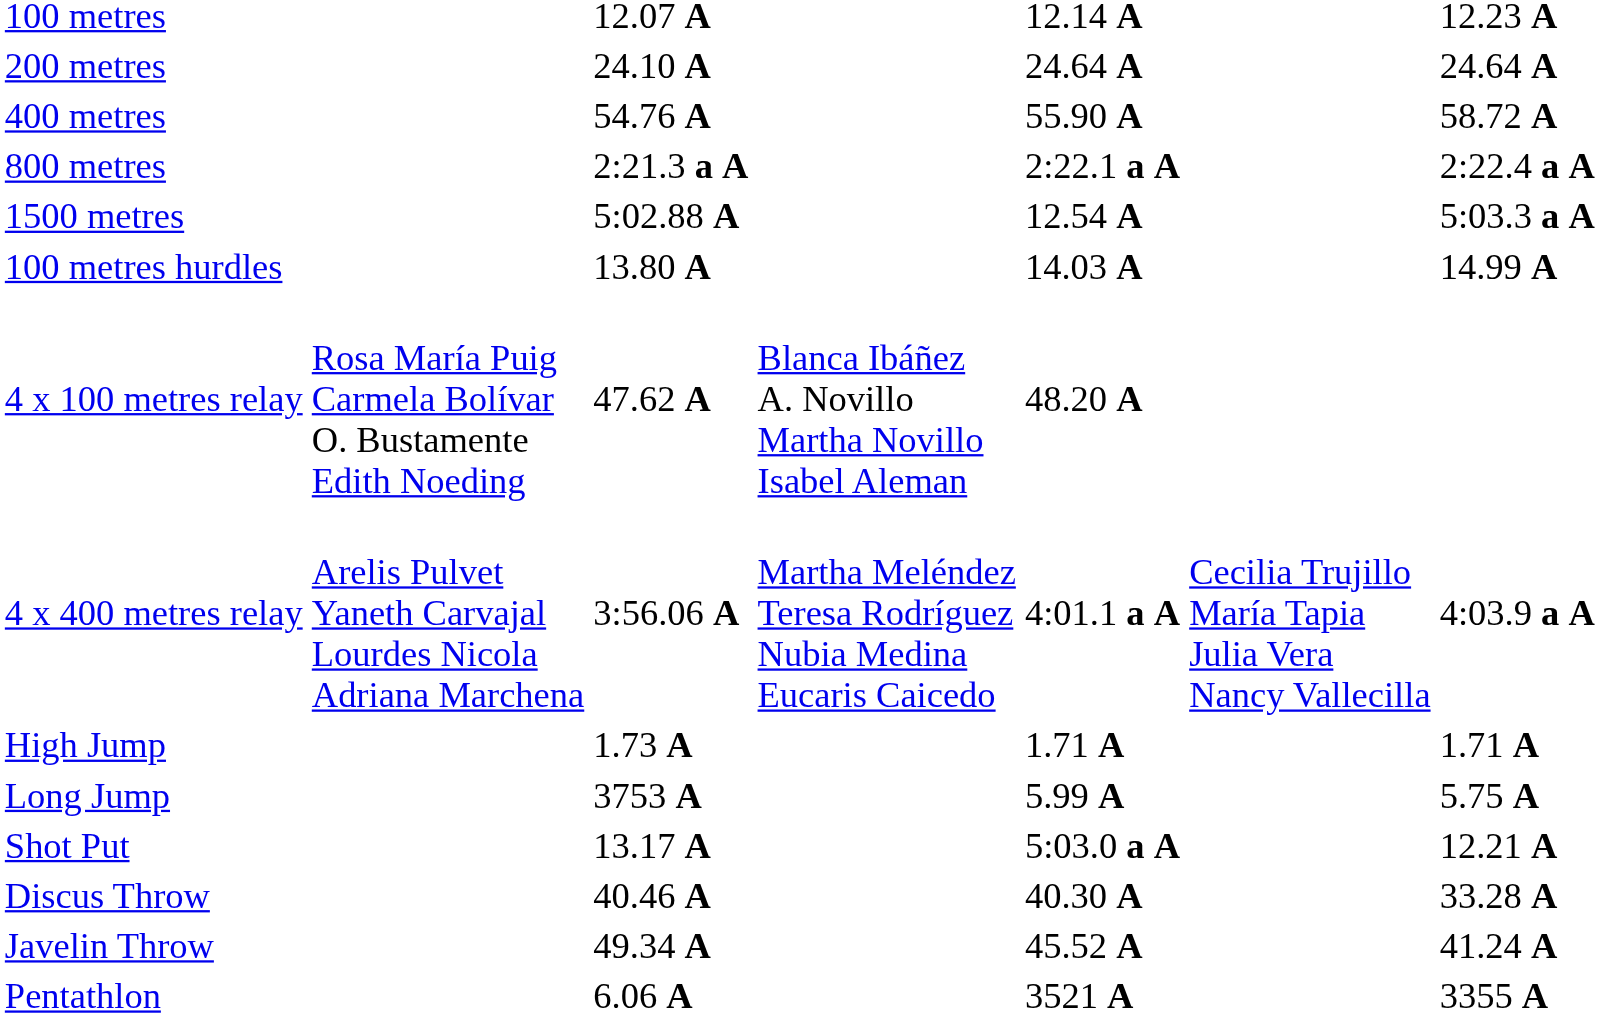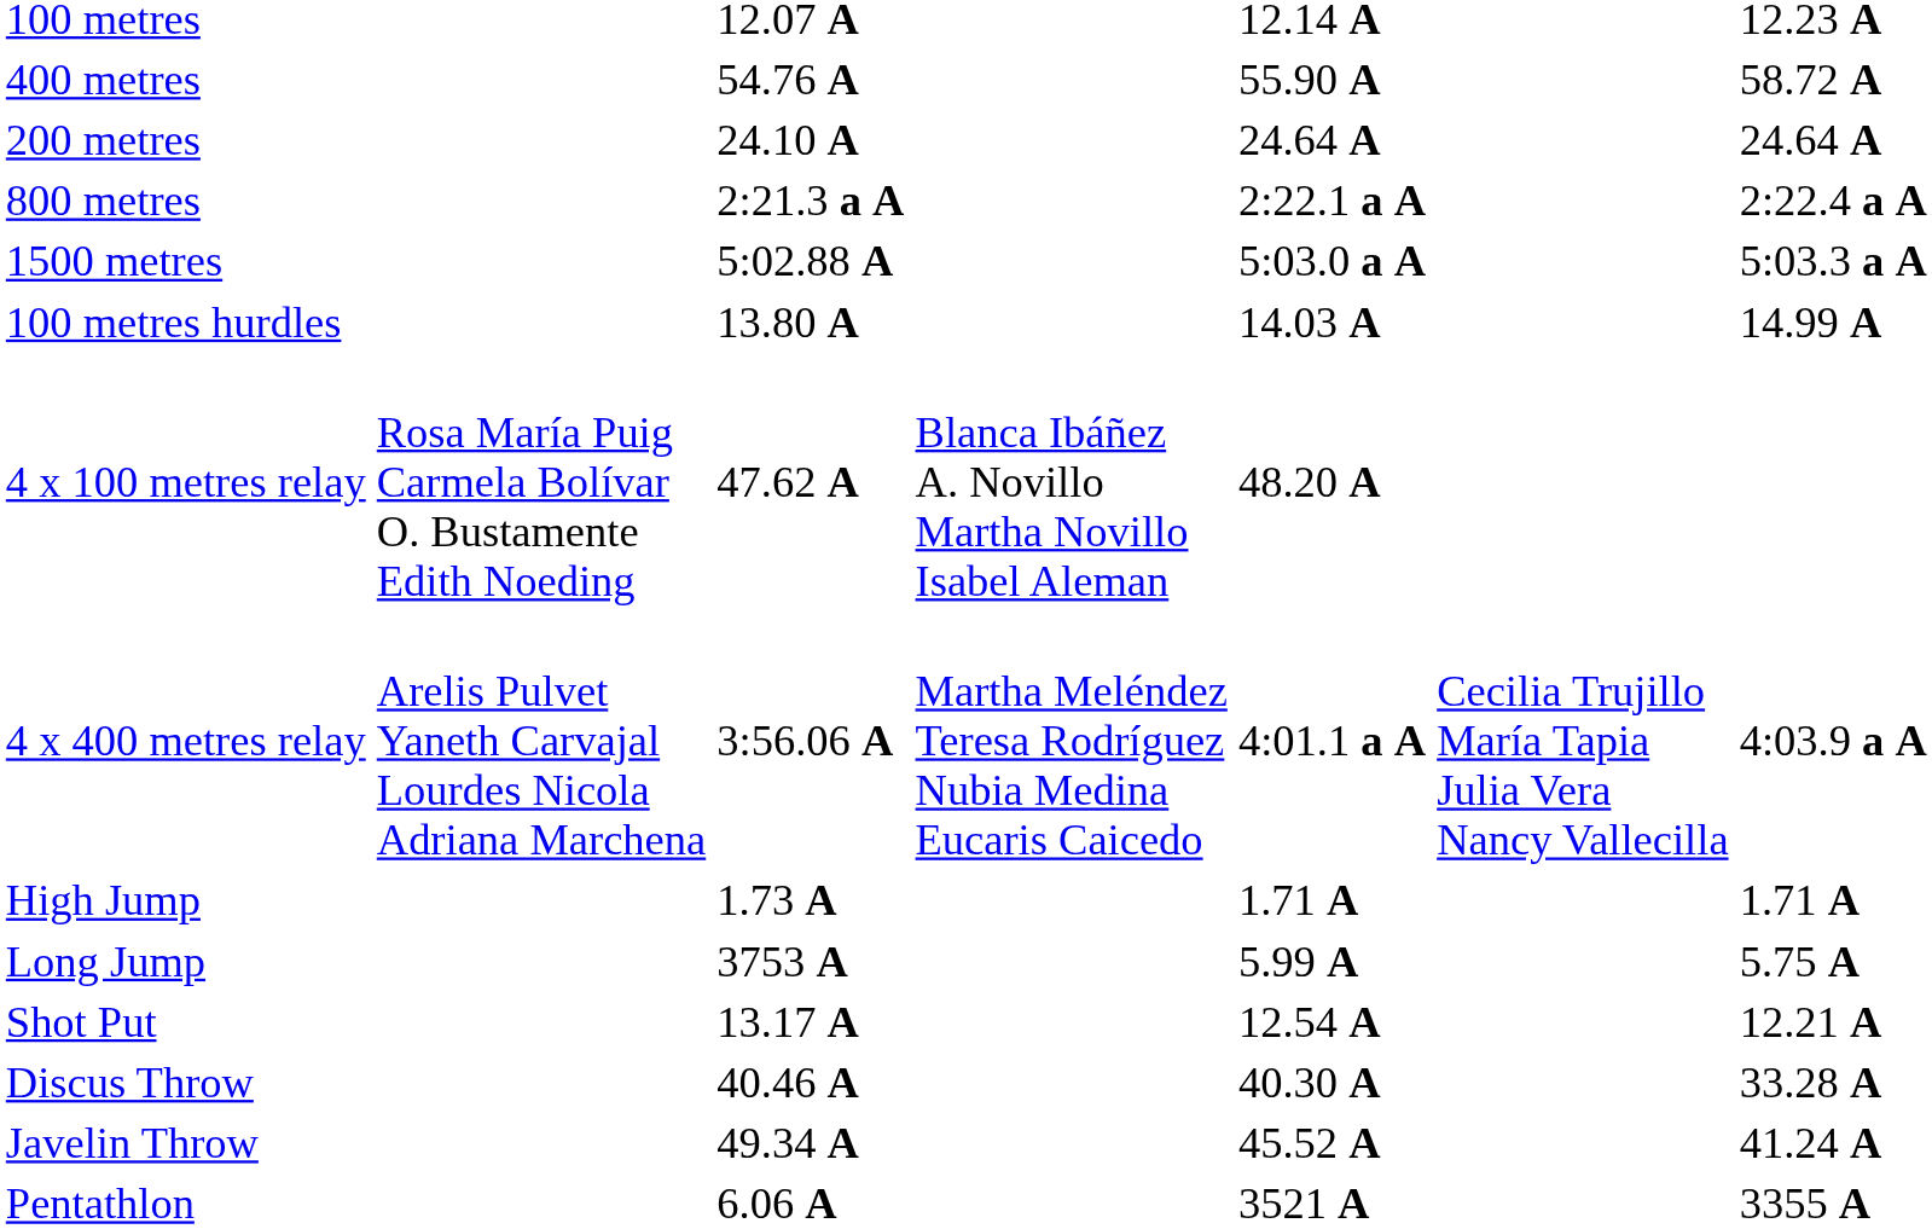rows swapped: 200 metres <-> 400 metres
1500 metres | column 5: 12.54 A -> 5:03.0 a A
Shot Put | column 5: 5:03.0 a A -> 12.54 A
